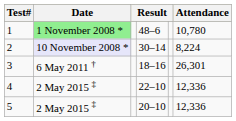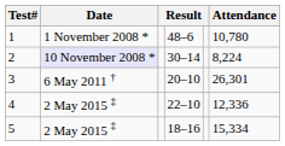1 | Date: lightgreen background -> no background
3 | column 4: 18–16 -> 20–10
5 | column 4: 20–10 -> 18–16
5 | Attendance: 12,336 -> 15,334
